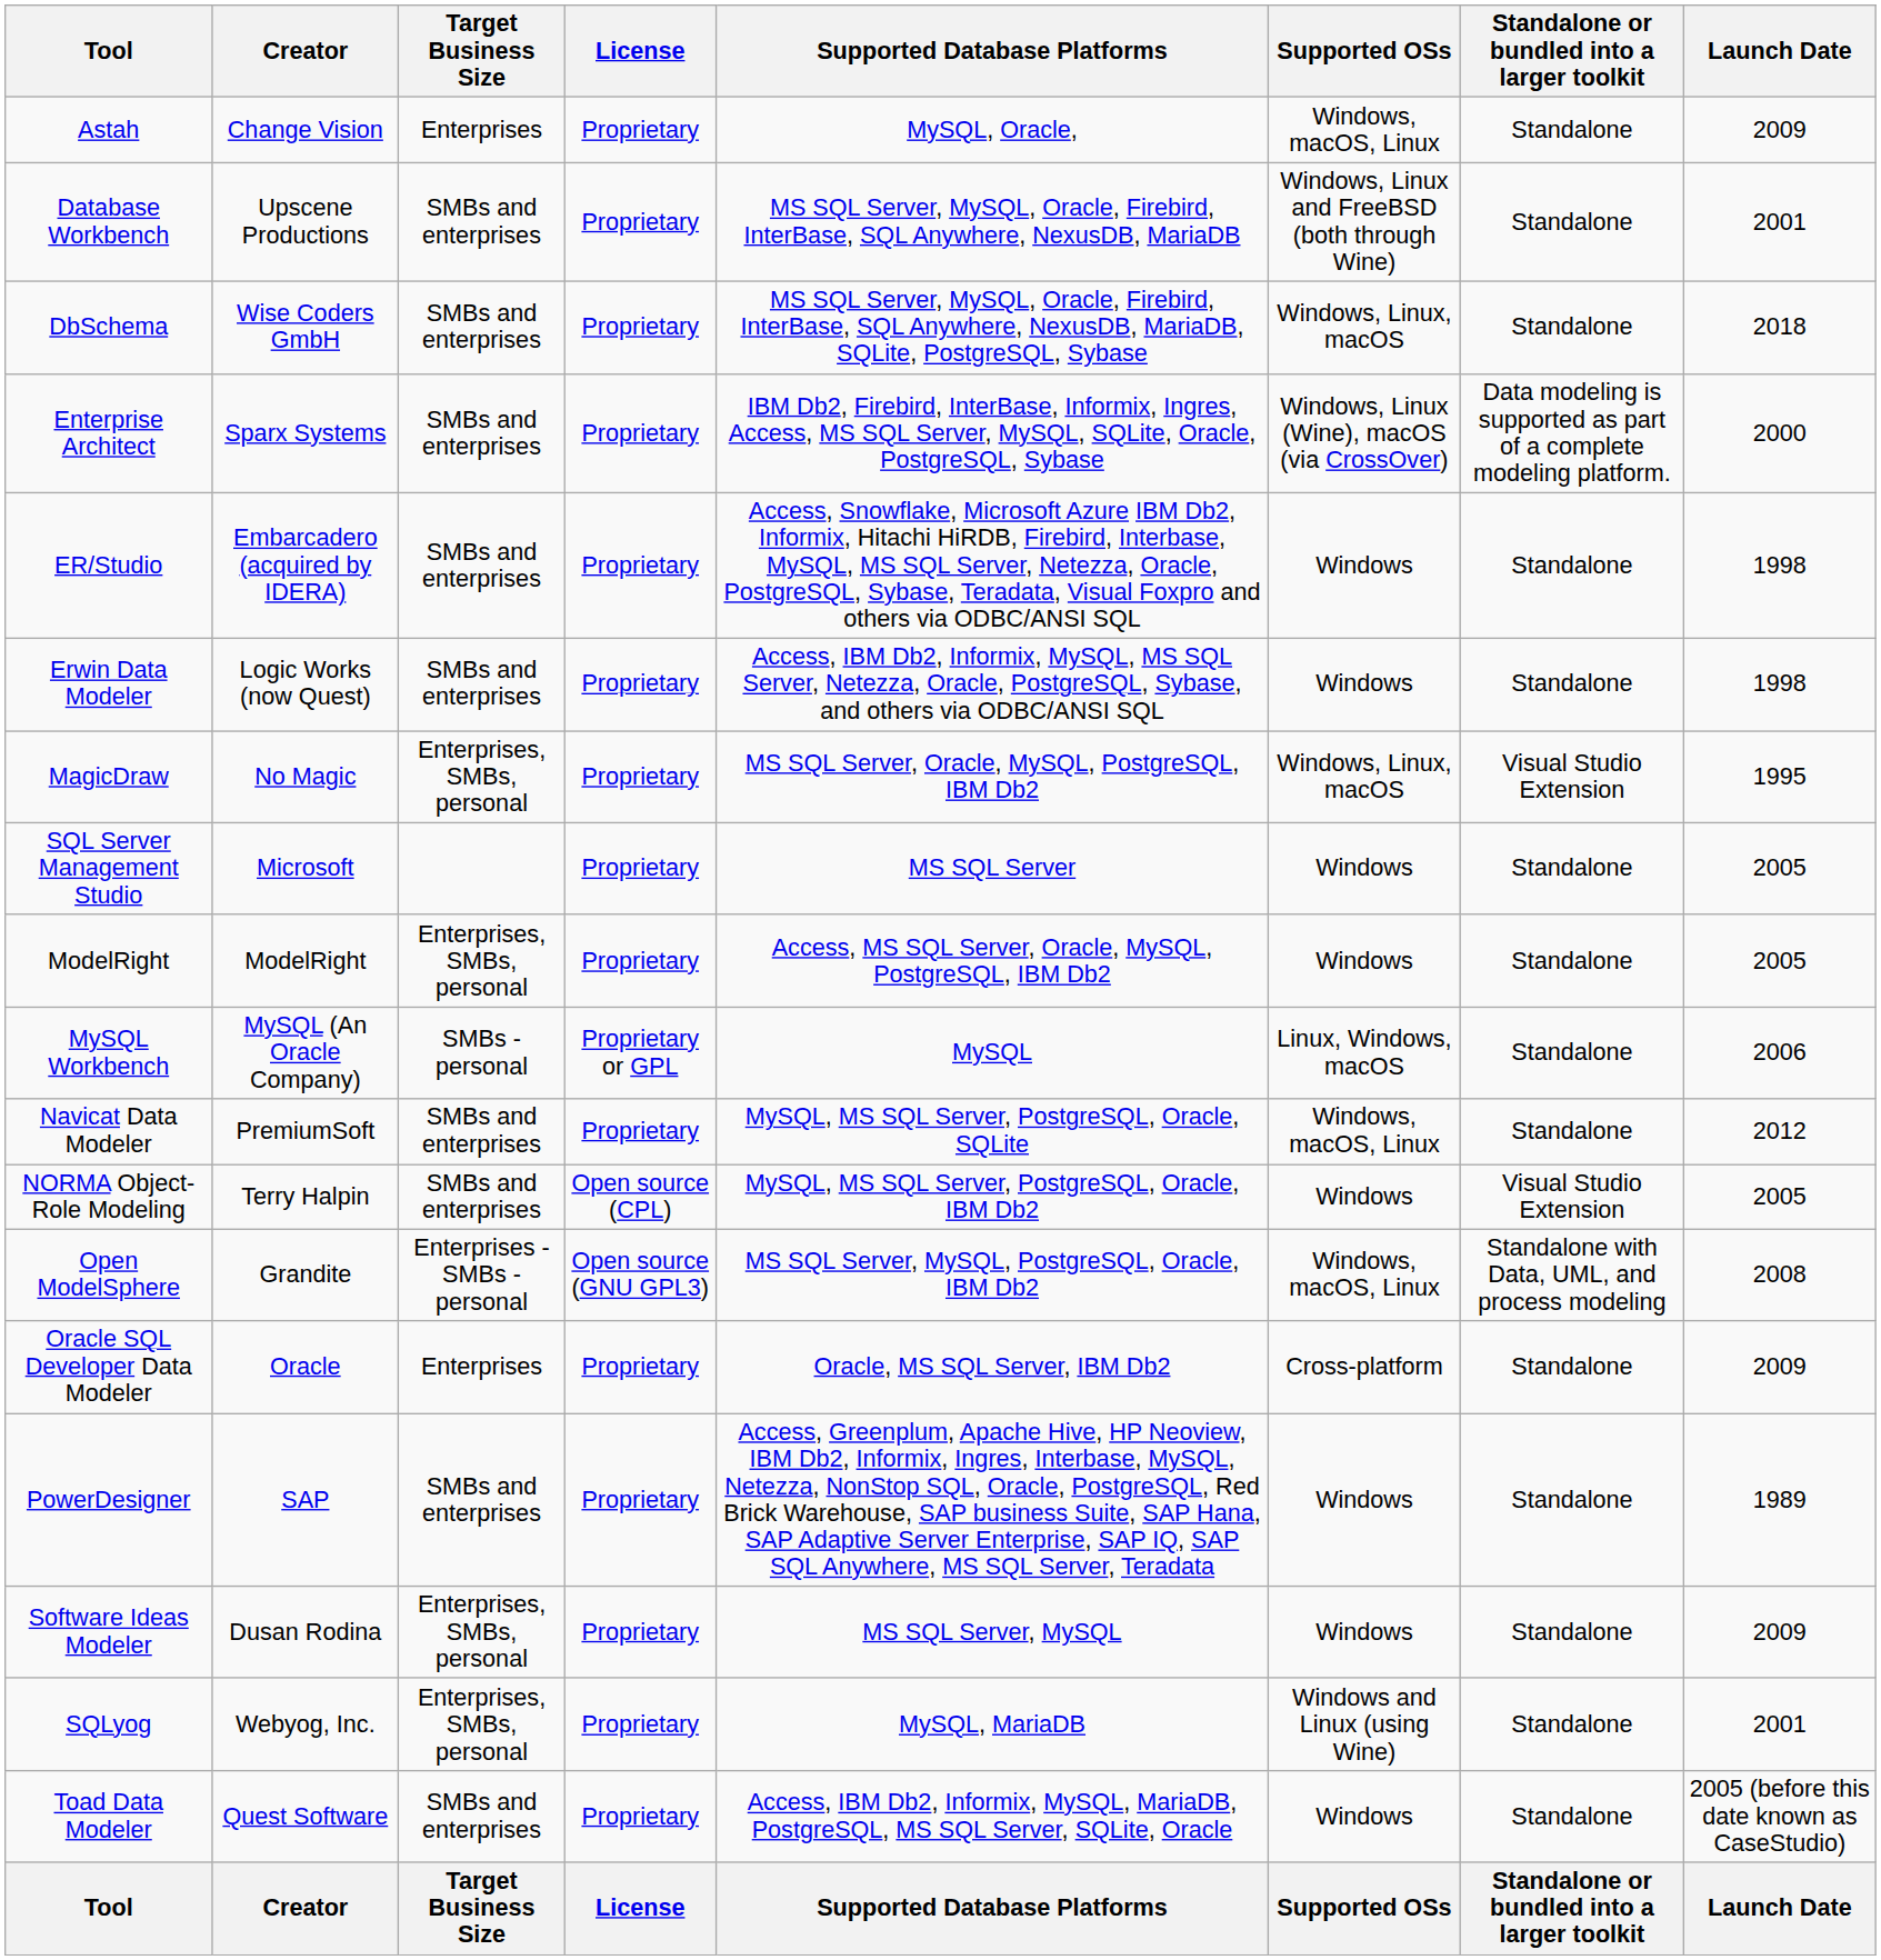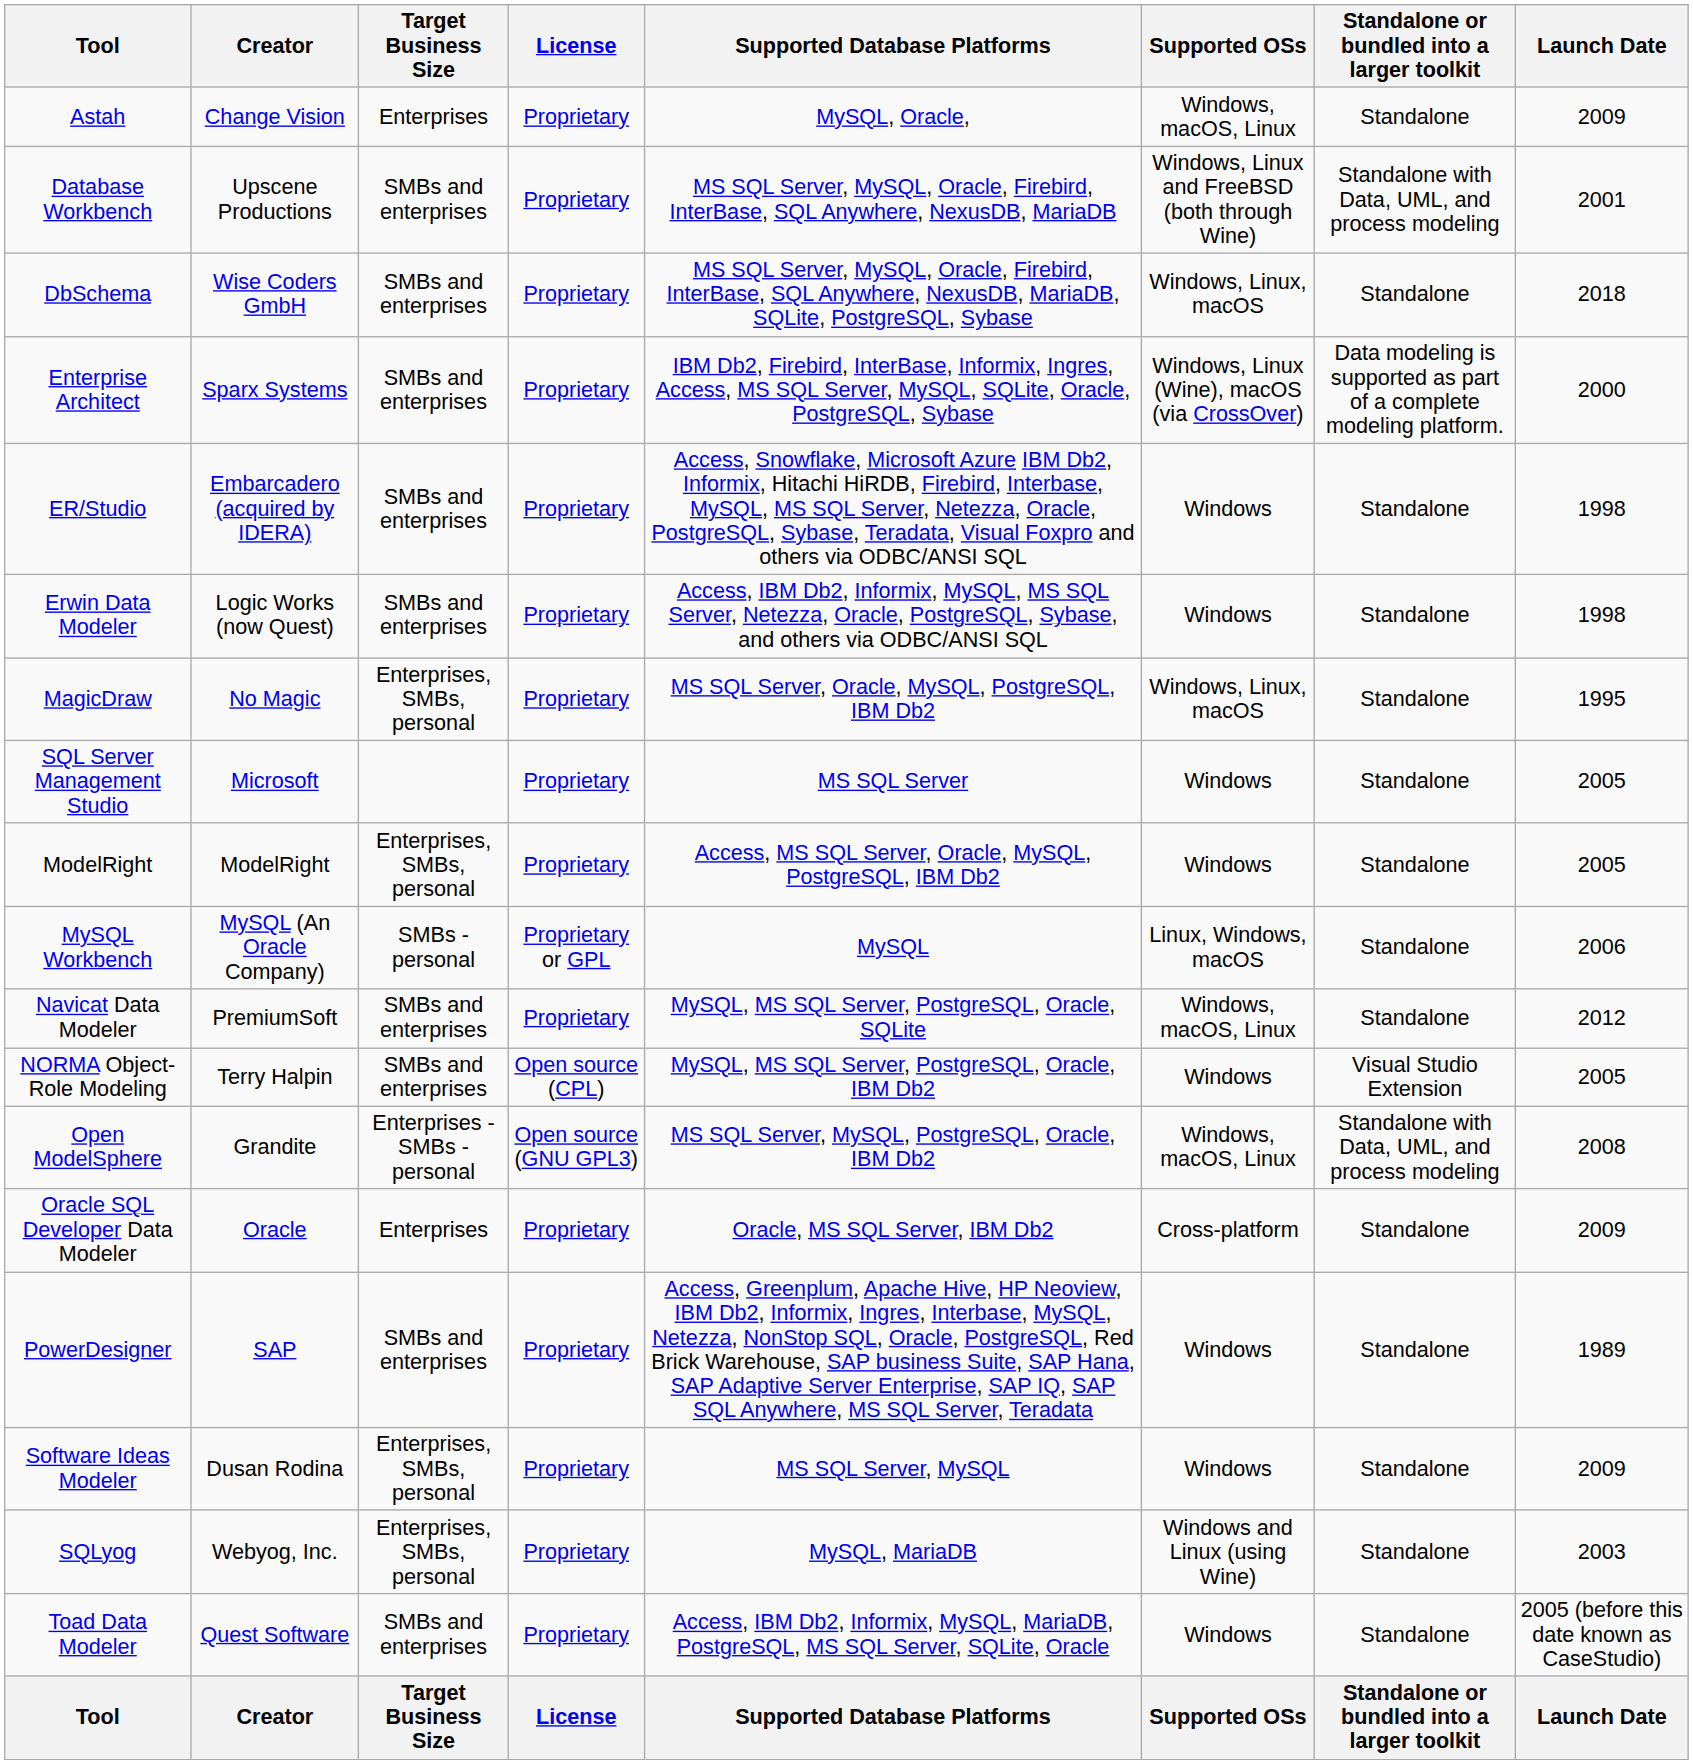Database Workbench | Standalone or bundled into a larger toolkit: Standalone -> Standalone with Data, UML, and process modeling
MagicDraw | Standalone or bundled into a larger toolkit: Visual Studio Extension -> Standalone
SQLyog | Launch Date: 2001 -> 2003
